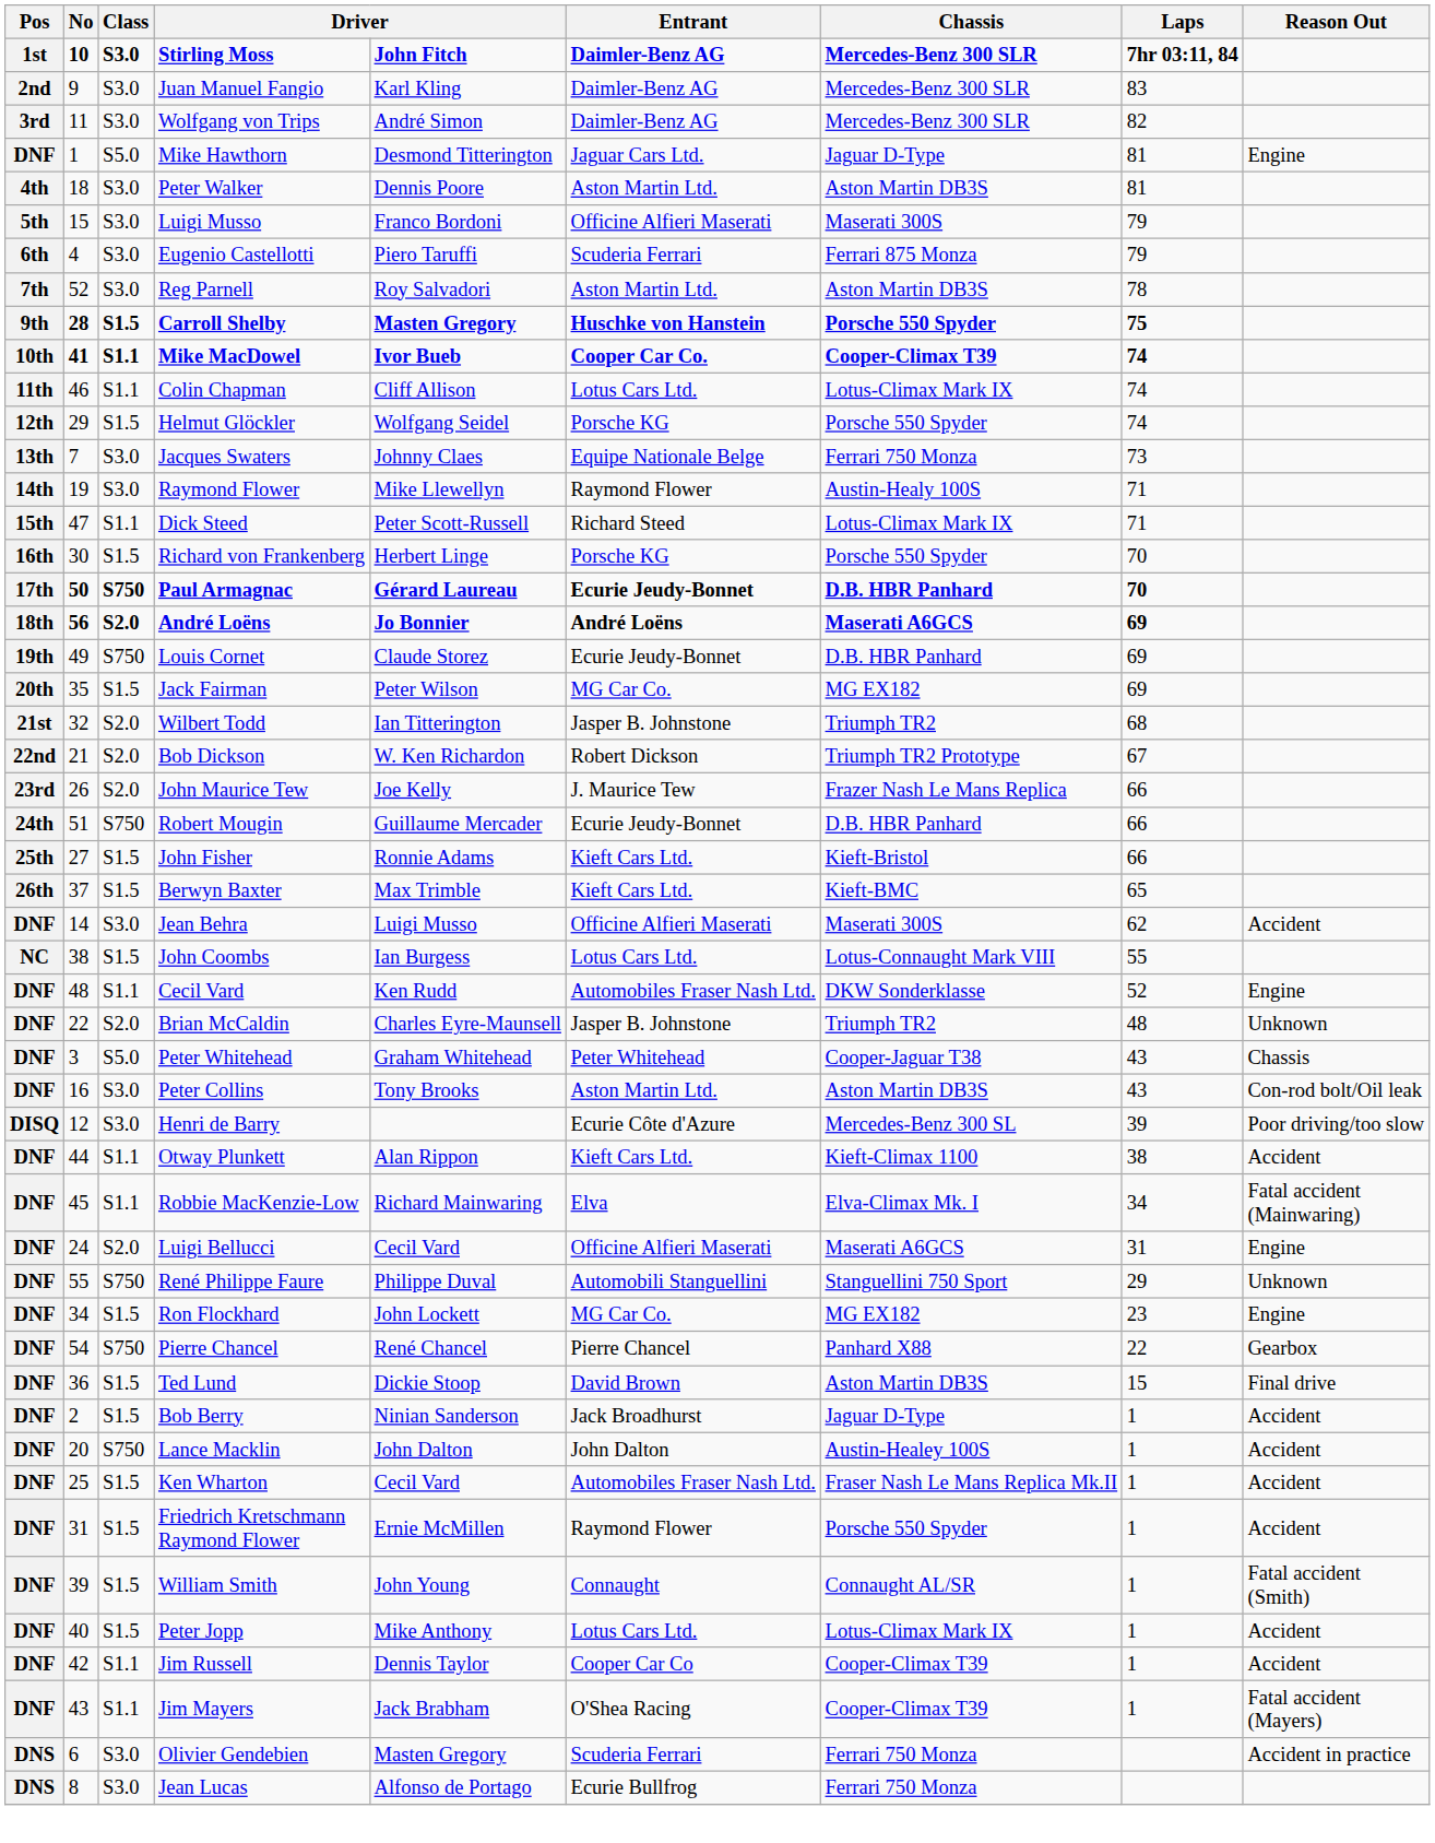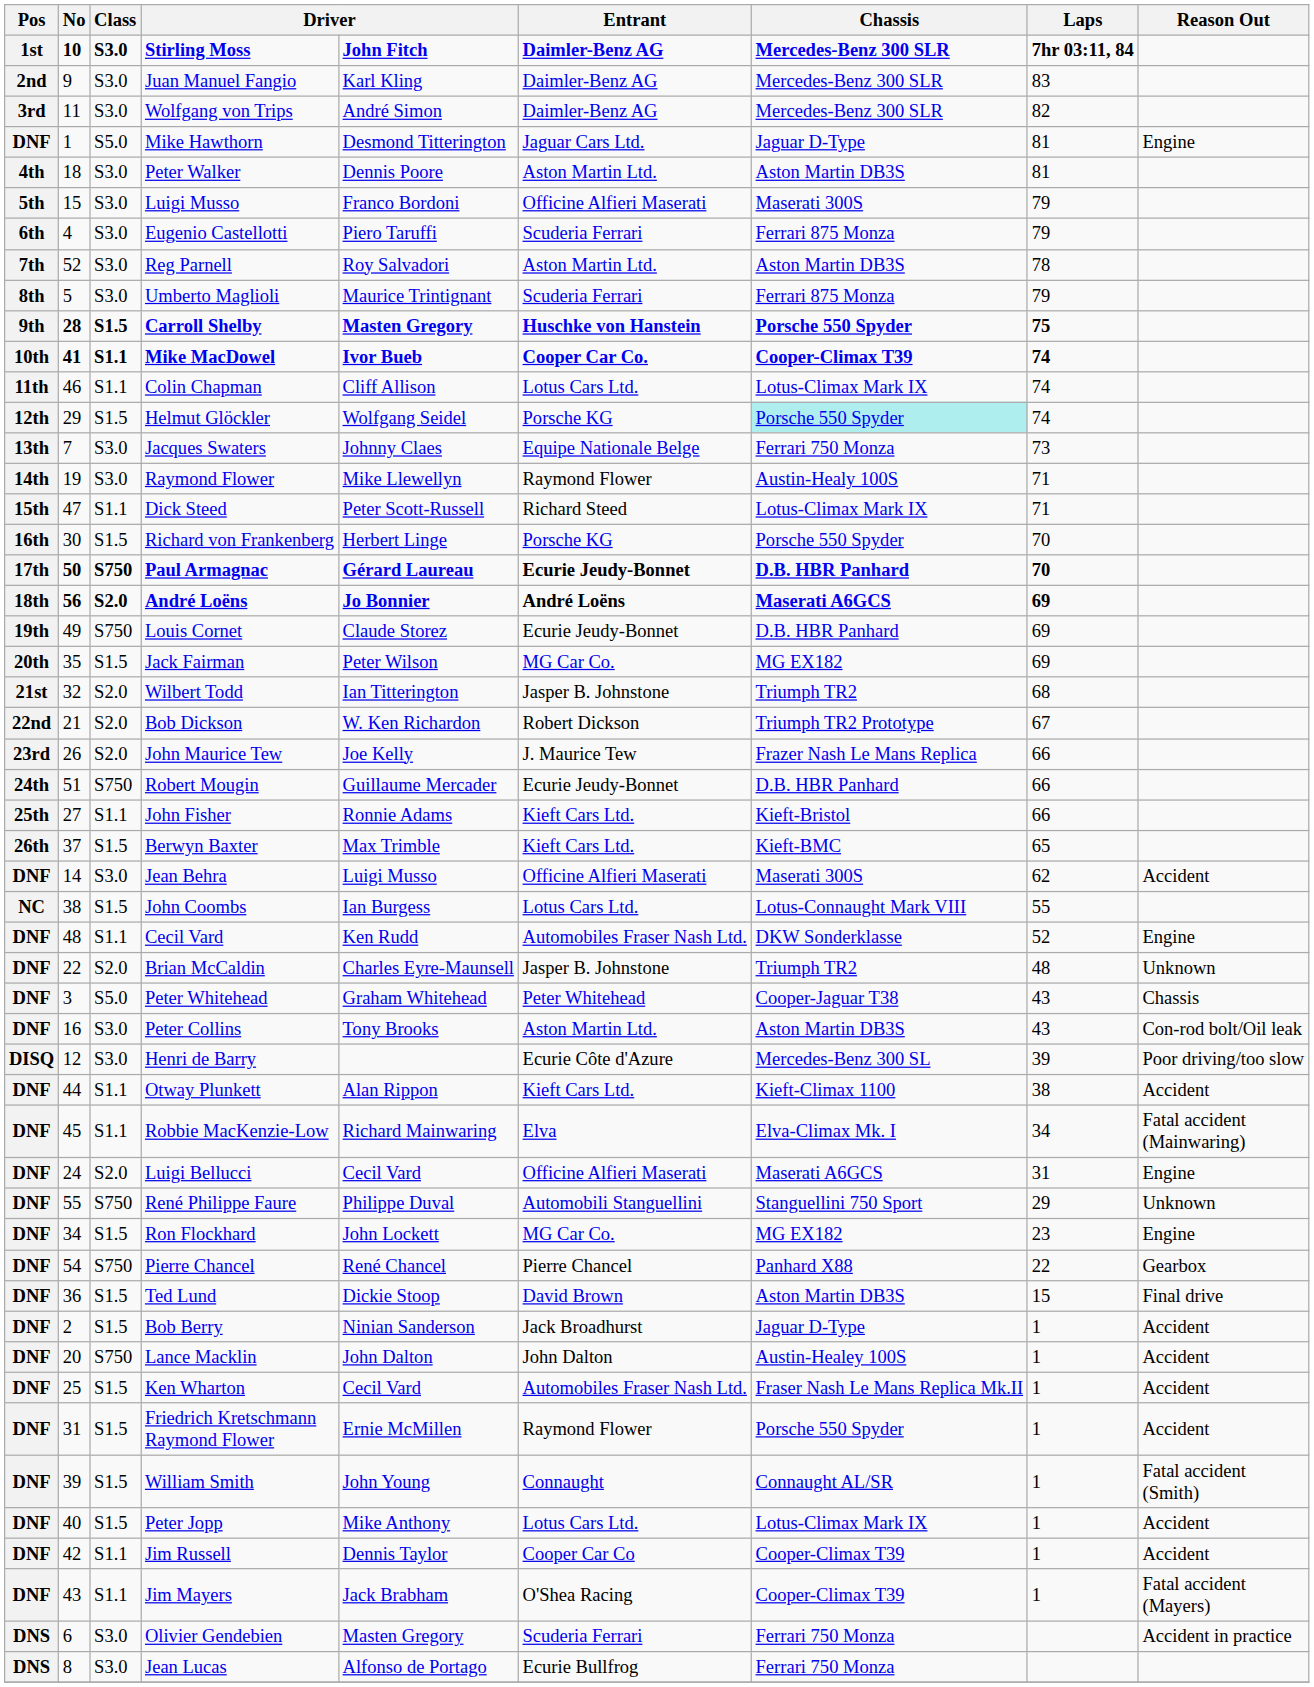+ row: 8th | 5 | S3.0 | Umberto Maglioli | Maurice Trintignant | Scuderia Ferrari | Ferrari 875 Monza | 79
Helmut Glöckler | Chassis: no background -> paleturquoise background
John Fisher | Class: S1.5 -> S1.1
